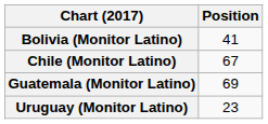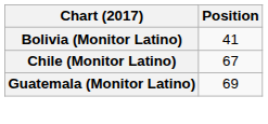- row: Uruguay (Monitor Latino) | 23
